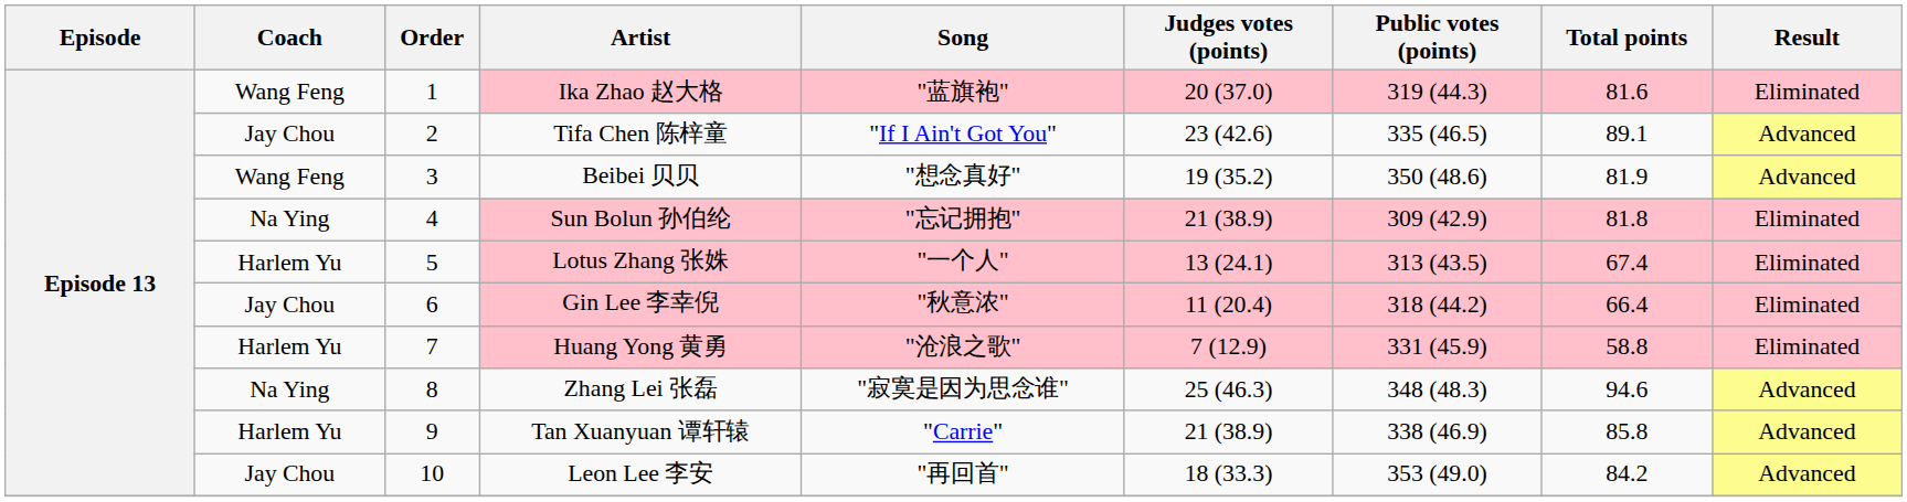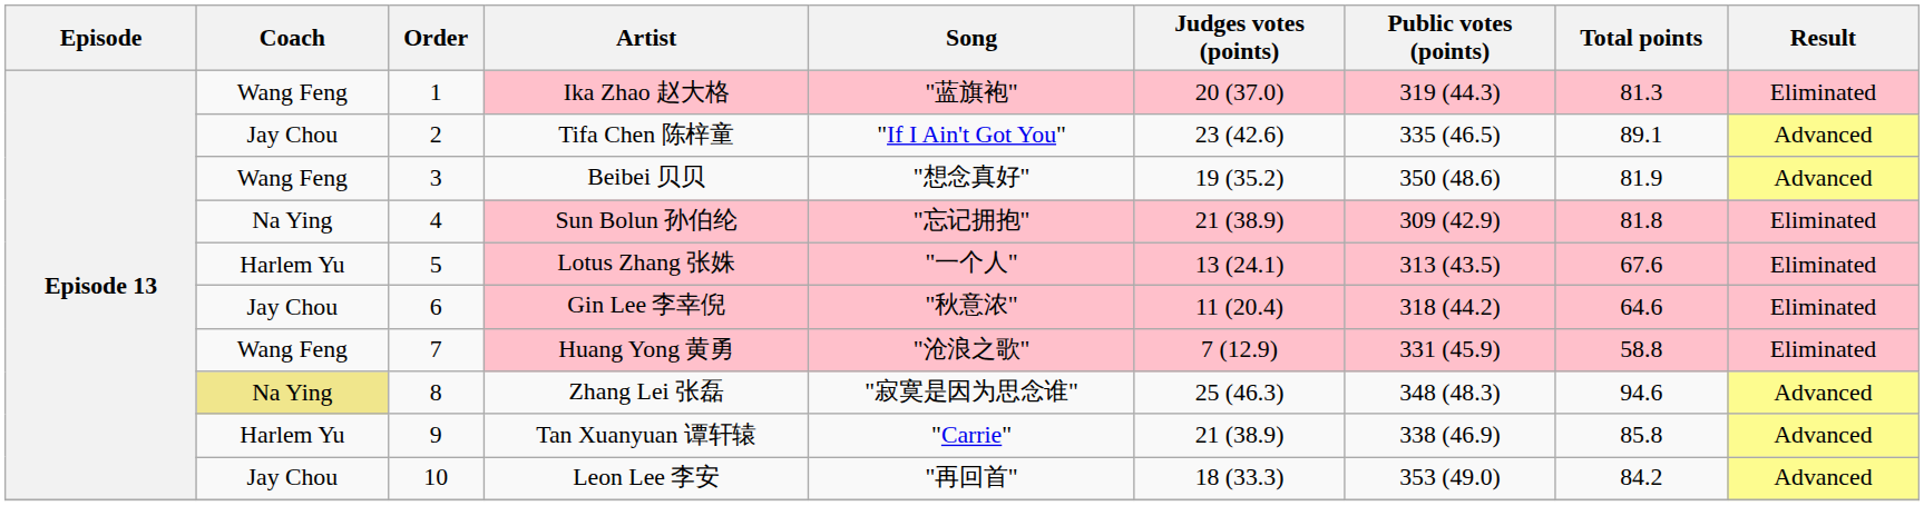Ika Zhao 赵大格 | Total points: 81.6 -> 81.3
Lotus Zhang 张姝 | Total points: 67.4 -> 67.6
Gin Lee 李幸倪 | Total points: 66.4 -> 64.6
Huang Yong 黄勇 | Coach: Harlem Yu -> Wang Feng
Zhang Lei 张磊 | Coach: no background -> khaki background
